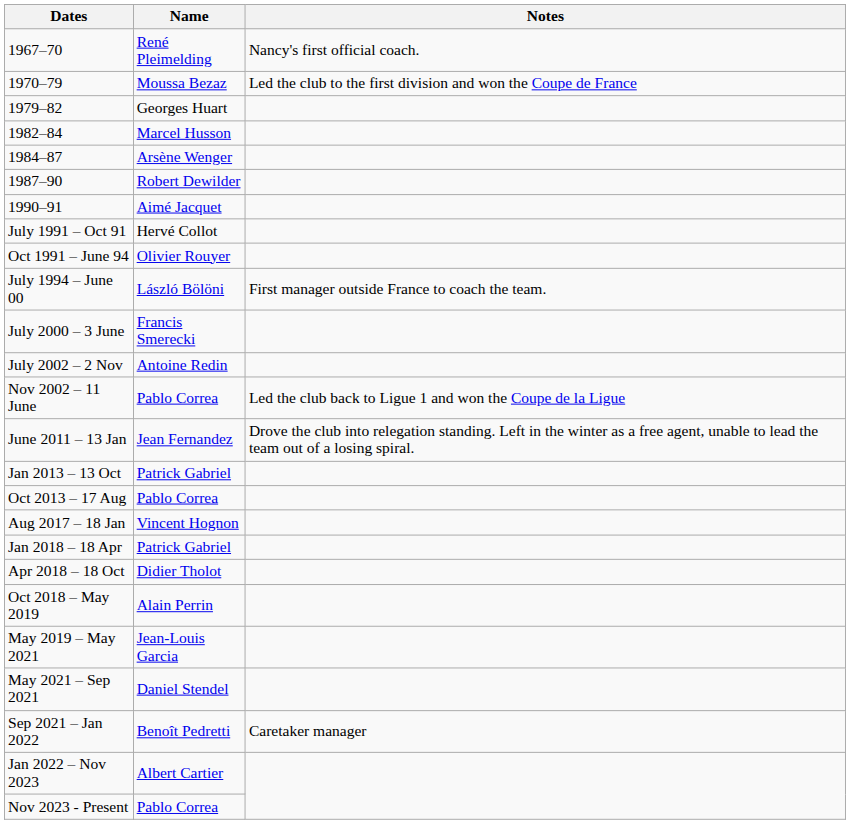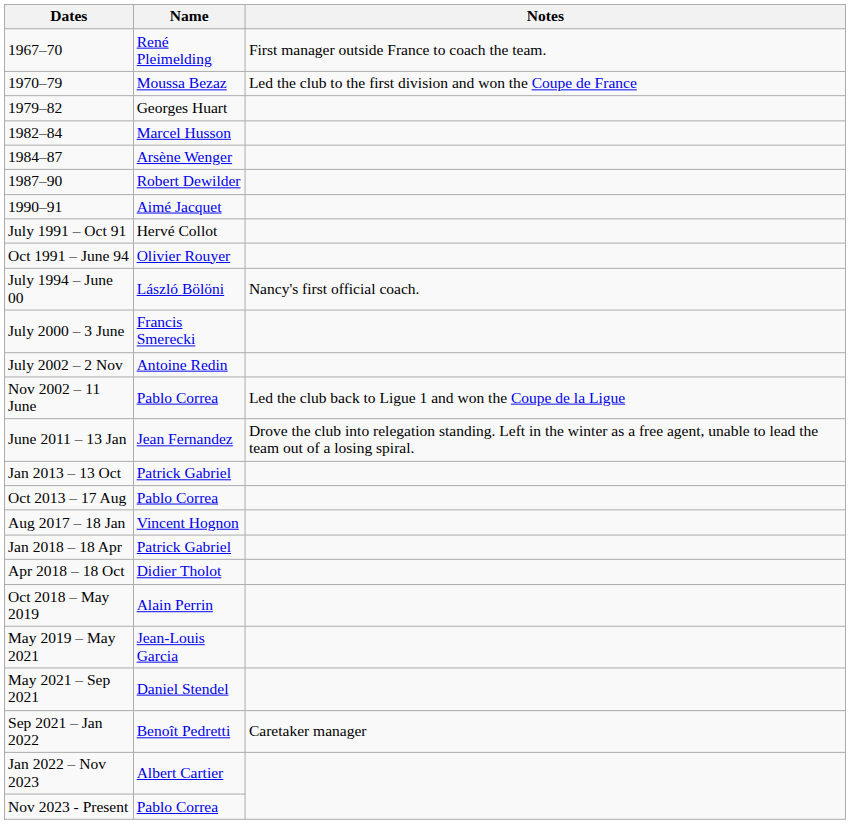1967–70 | Notes: Nancy's first official coach. -> First manager outside France to coach the team.
July 1994 – June 00 | Notes: First manager outside France to coach the team. -> Nancy's first official coach.
